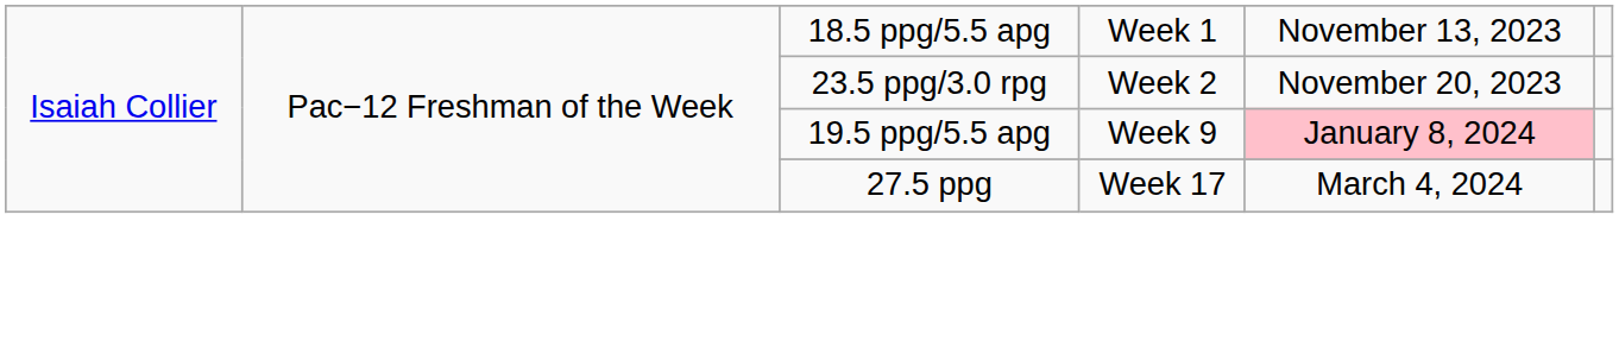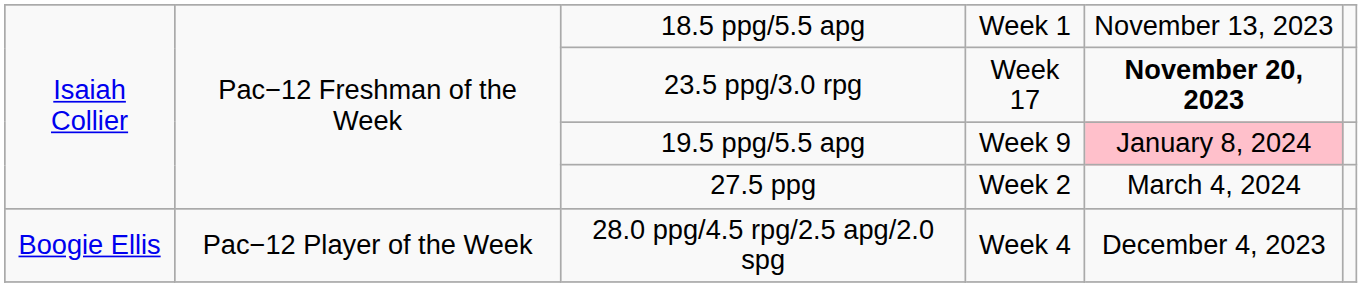23.5 ppg/3.0 rpg | column 4: Week 2 -> Week 17
23.5 ppg/3.0 rpg | column 5: normal -> bold
27.5 ppg | column 4: Week 17 -> Week 2
+ row: Boogie Ellis | Pac−12 Player of the Week | 28.0 ppg/4.5 rpg/2.5 apg/2.0 spg | Week 4 | December 4, 2023
